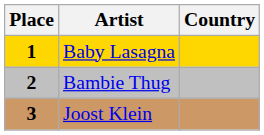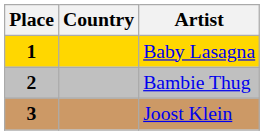columns swapped: Country <-> Artist
